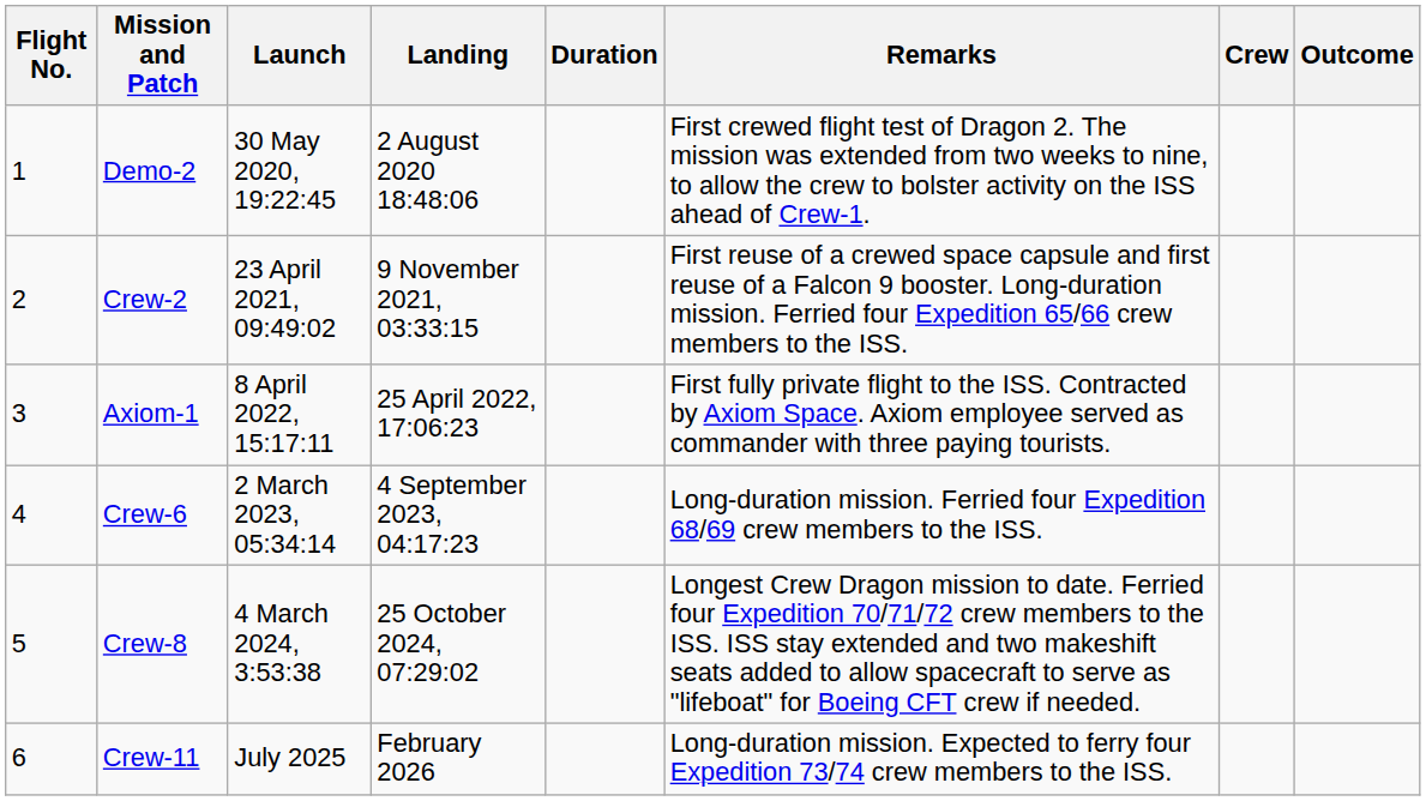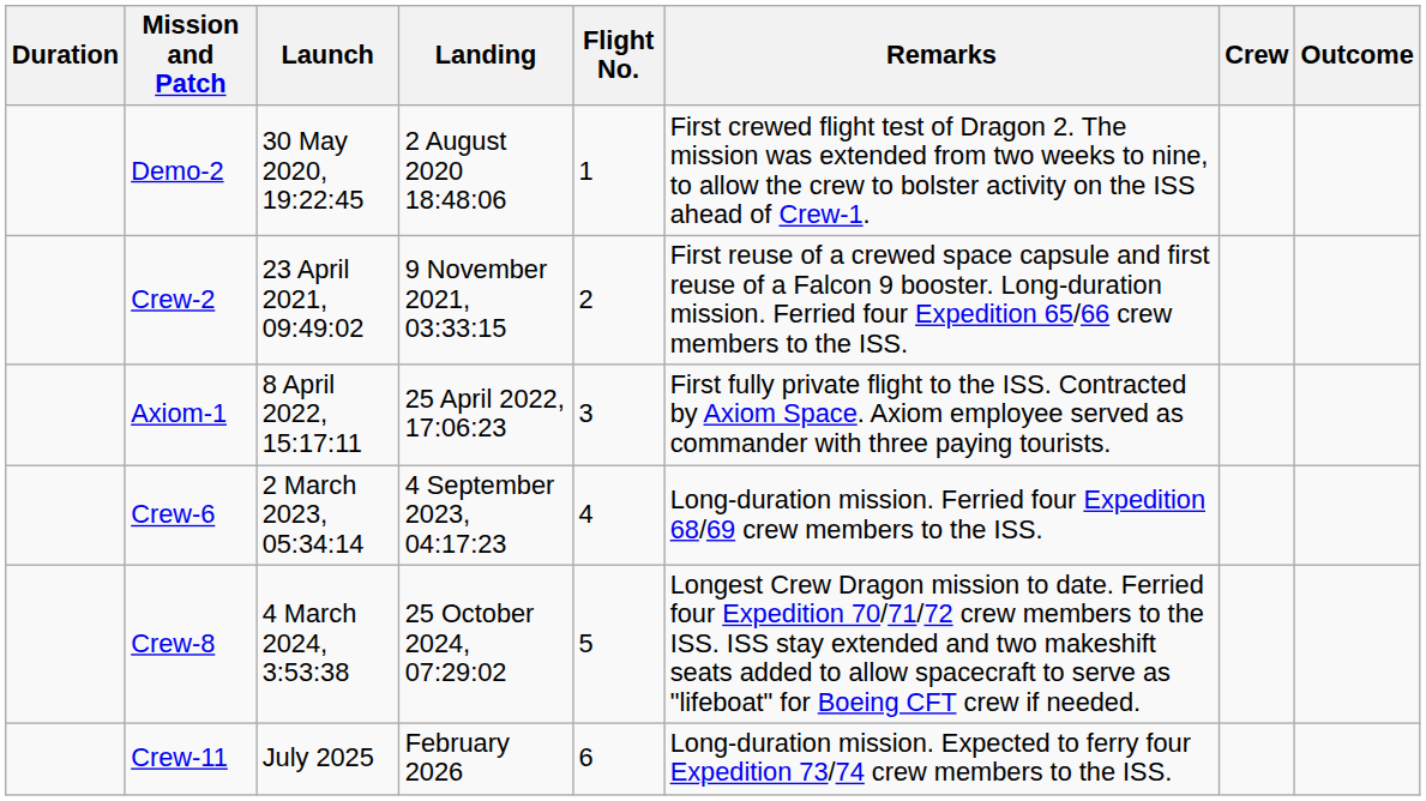columns swapped: Flight No. <-> Duration
